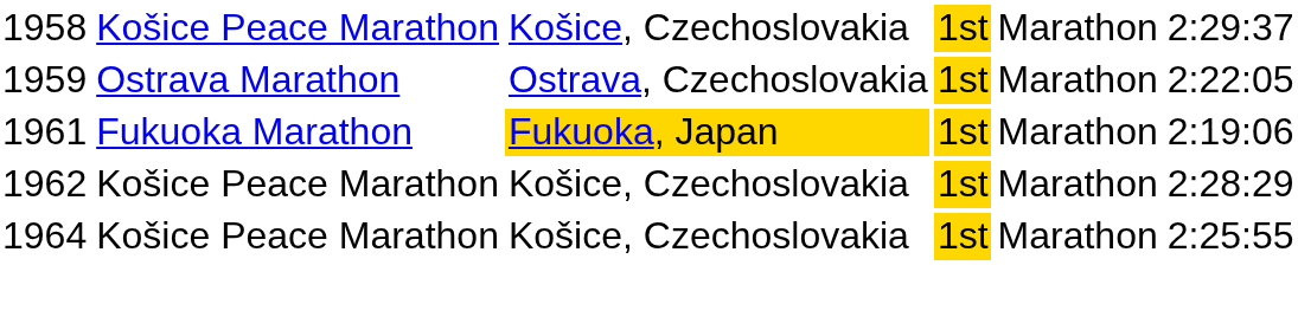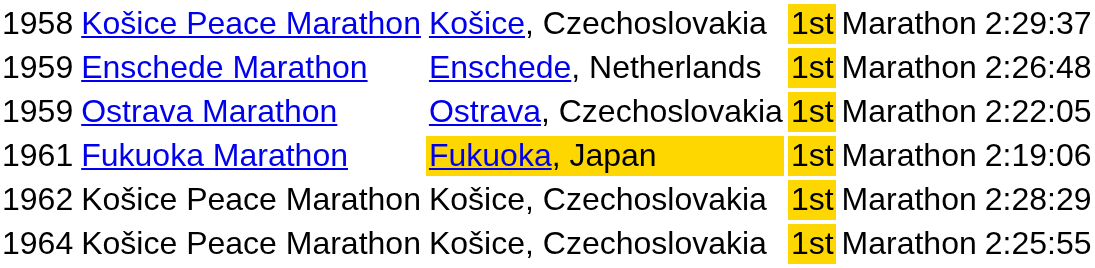+ row: 1959 | Enschede Marathon | Enschede, Netherlands | 1st | Marathon | 2:26:48
